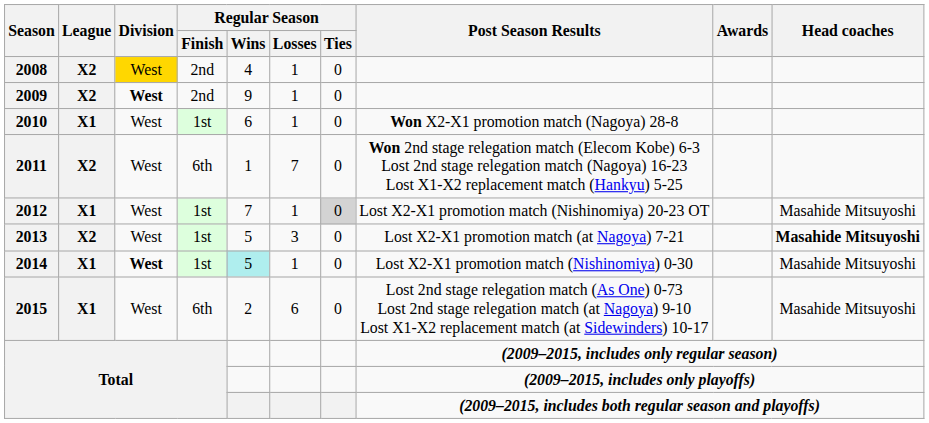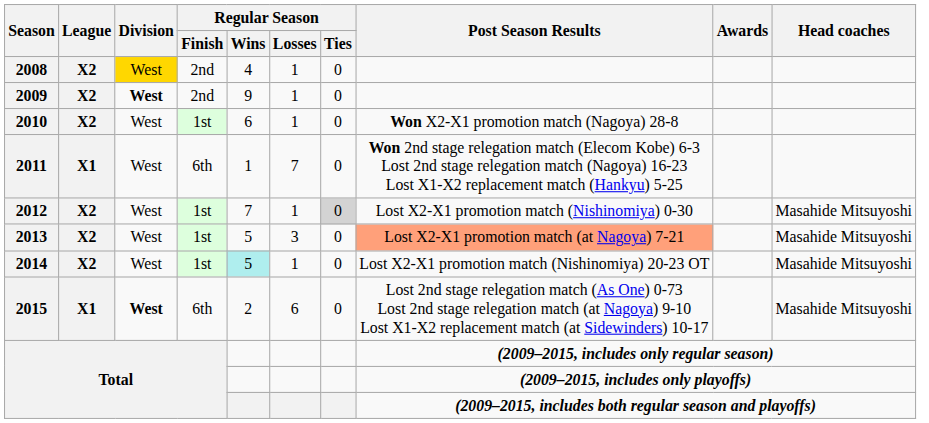2010 | League: X1 -> X2
2011 | League: X2 -> X1
2012 | League: X1 -> X2
2012 | Post Season Results: Lost X2-X1 promotion match (Nishinomiya) 20-23 OT -> Lost X2-X1 promotion match (Nishinomiya) 0-30
2013 | Post Season Results: no background -> lightsalmon background
2013 | Head coaches: bold -> normal
2014 | League: X1 -> X2
2014 | Division: bold -> normal
2014 | Post Season Results: Lost X2-X1 promotion match (Nishinomiya) 0-30 -> Lost X2-X1 promotion match (Nishinomiya) 20-23 OT
2015 | Division: normal -> bold
